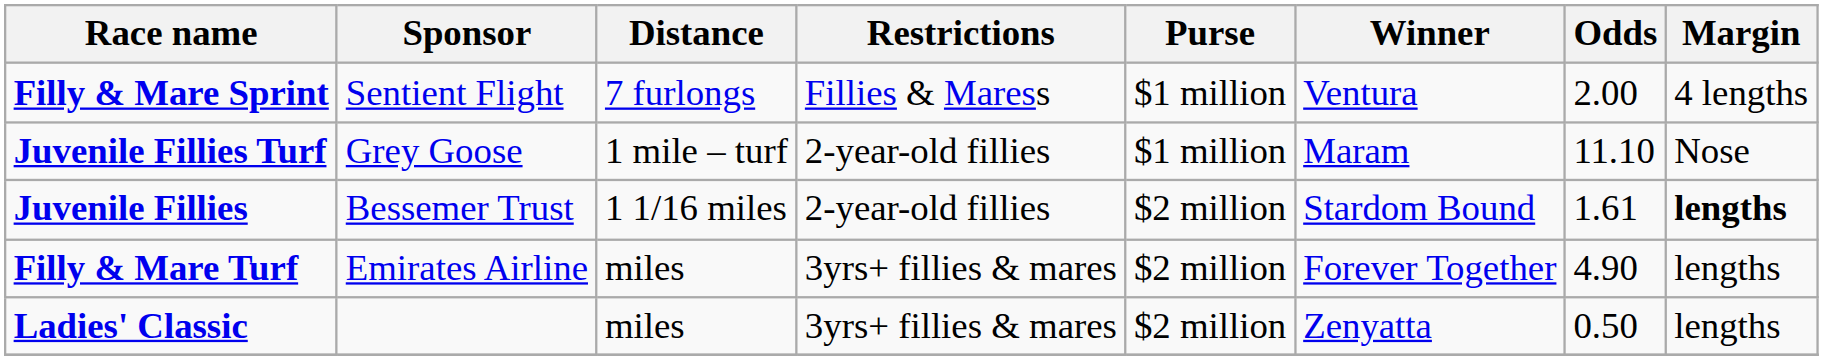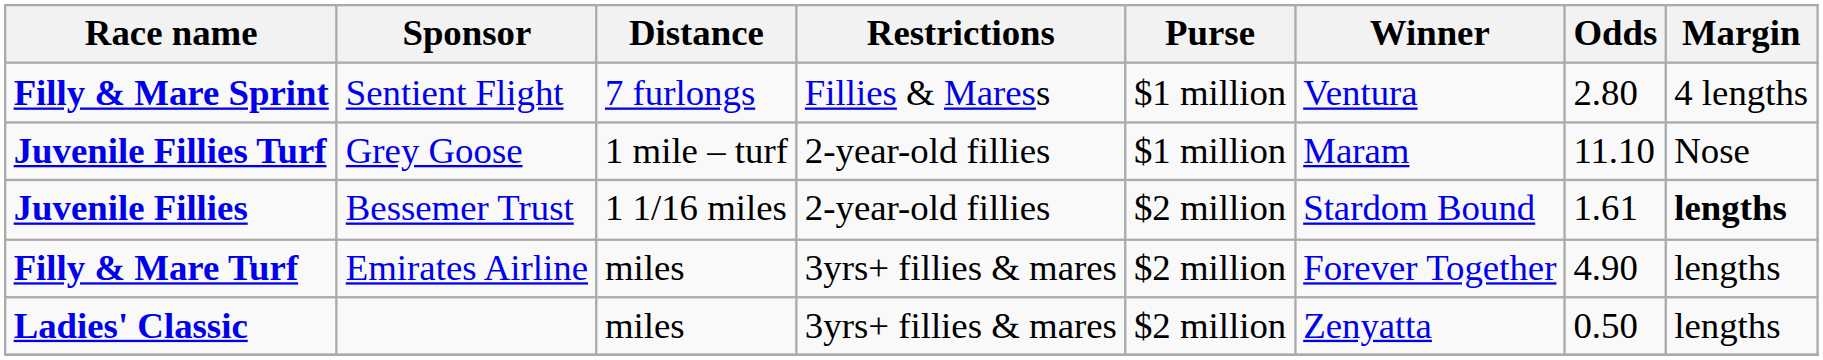Filly & Mare Sprint | Odds: 2.00 -> 2.80
